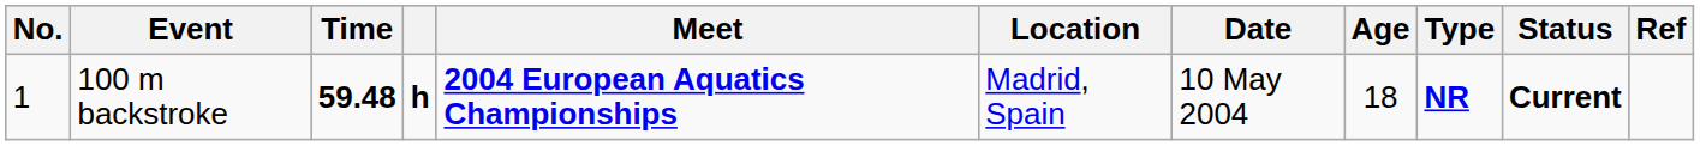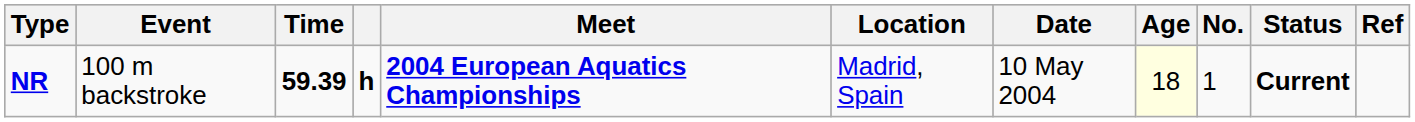columns swapped: No. <-> Type
100 m backstroke | Time: 59.48 -> 59.39
100 m backstroke | Age: no background -> lightyellow background
